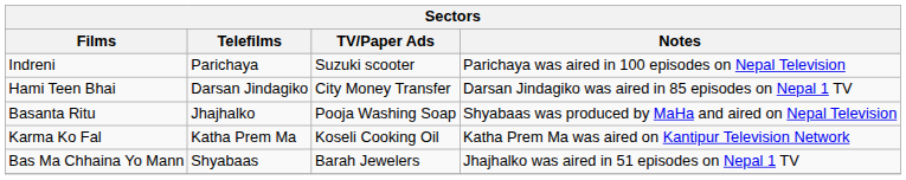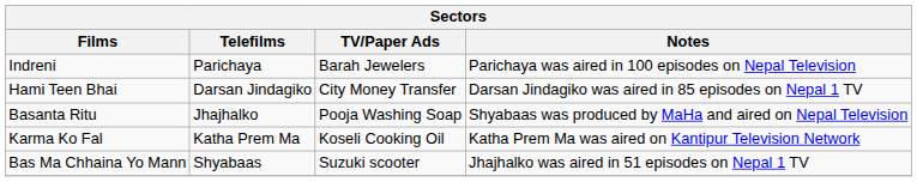Indreni | TV/Paper Ads: Suzuki scooter -> Barah Jewelers
Bas Ma Chhaina Yo Mann | TV/Paper Ads: Barah Jewelers -> Suzuki scooter
